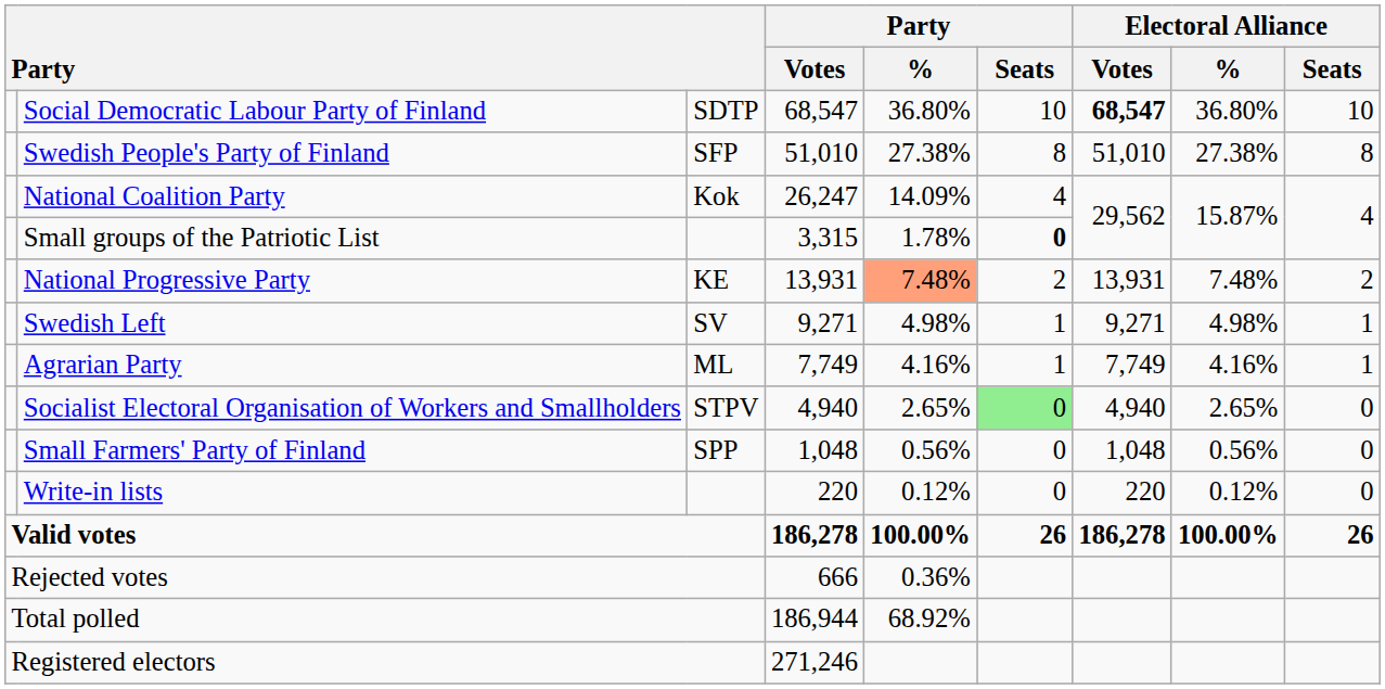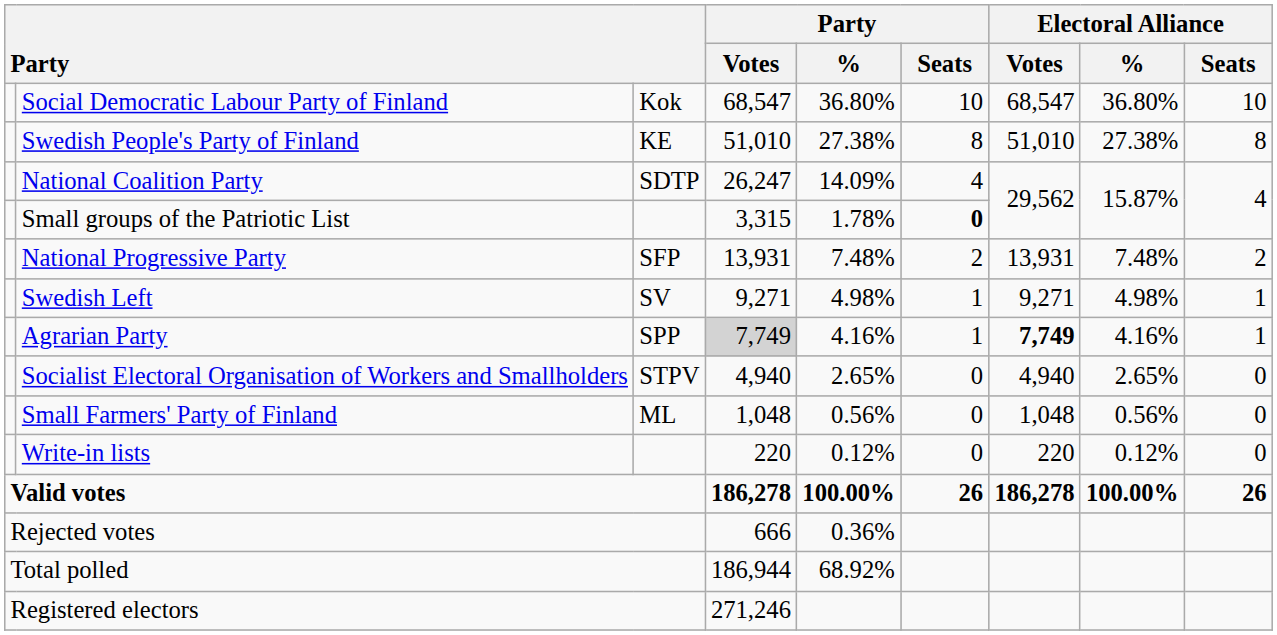Social Democratic Labour Party of Finland | column 3: SDTP -> Kok
Social Democratic Labour Party of Finland | Electoral Alliance / Votes: bold -> normal
Swedish People's Party of Finland | column 3: SFP -> KE
National Coalition Party | column 3: Kok -> SDTP
National Progressive Party | column 3: KE -> SFP
National Progressive Party | Party / %: lightsalmon background -> no background
Agrarian Party | column 3: ML -> SPP
Agrarian Party | Party / Votes: no background -> lightgrey background
Agrarian Party | Electoral Alliance / Votes: normal -> bold
Socialist Electoral Organisation of Workers and Smallholders | Party / Seats: lightgreen background -> no background
Small Farmers' Party of Finland | column 3: SPP -> ML
